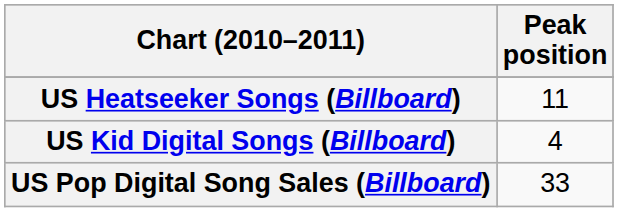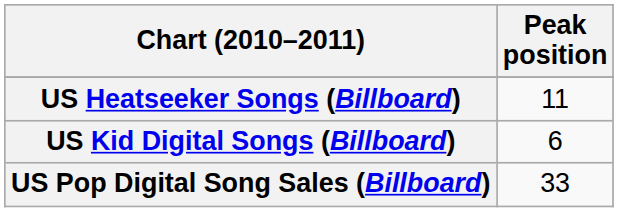US Kid Digital Songs (Billboard) | Peak position: 4 -> 6
